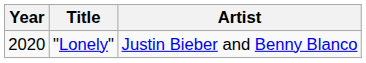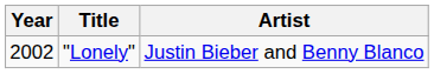"Lonely" | Year: 2020 -> 2002
